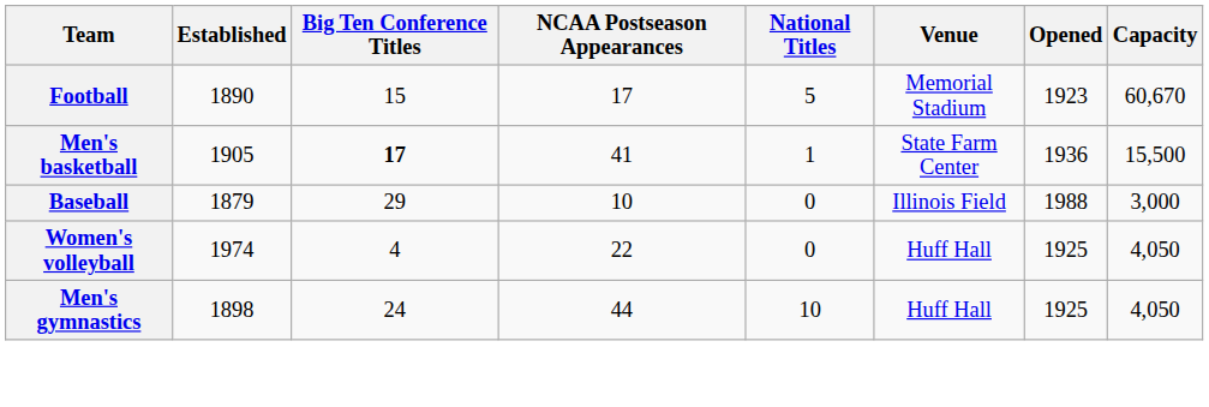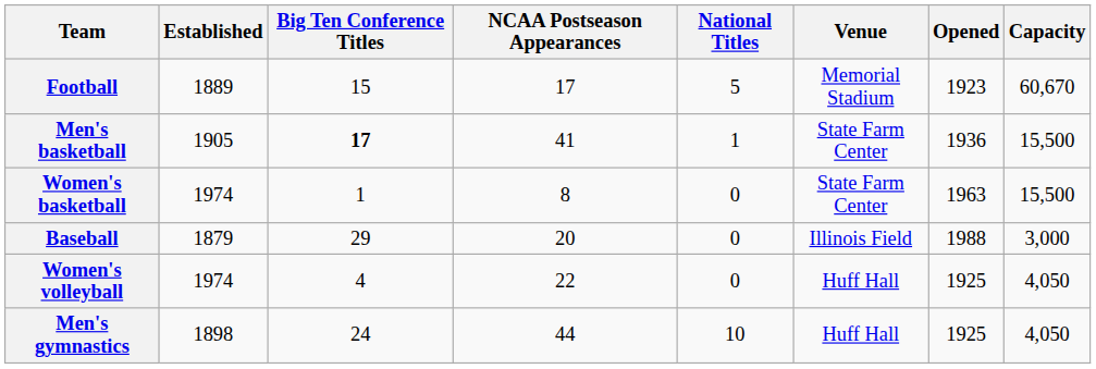Football | Established: 1890 -> 1889
+ row: Women's basketball | 1974 | 1 | 8 | 0 | State Farm Center | 1963 | 15,500
Baseball | NCAA Postseason Appearances: 10 -> 20
